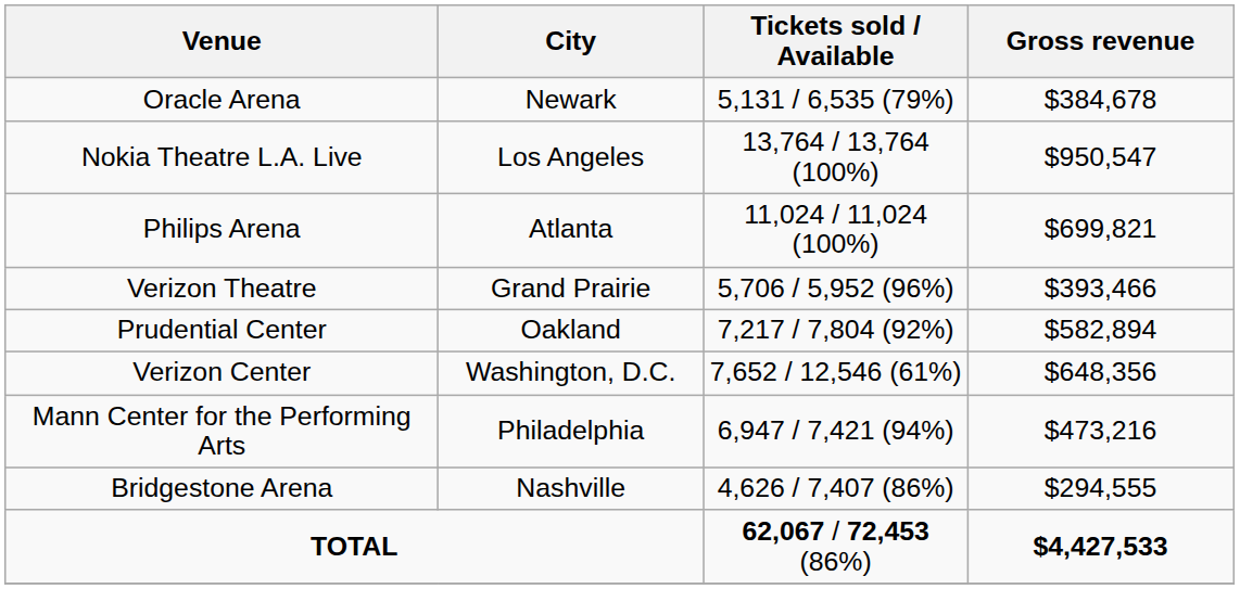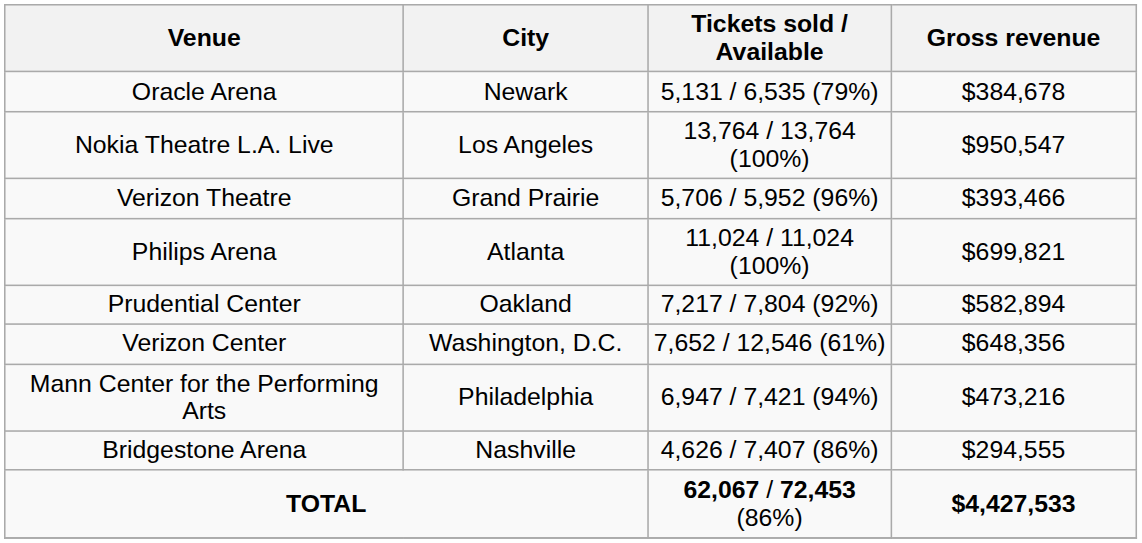rows swapped: Verizon Theatre <-> Philips Arena
